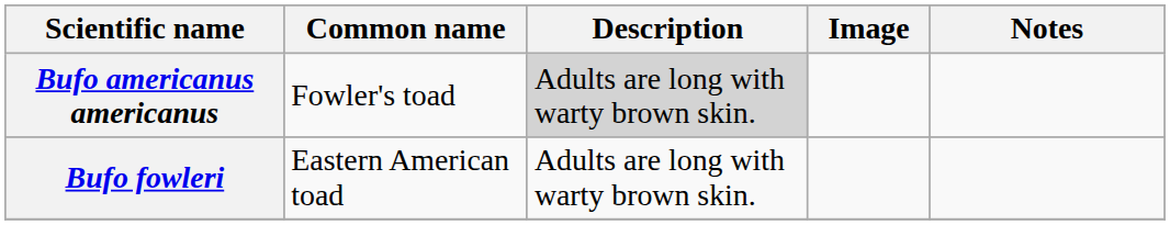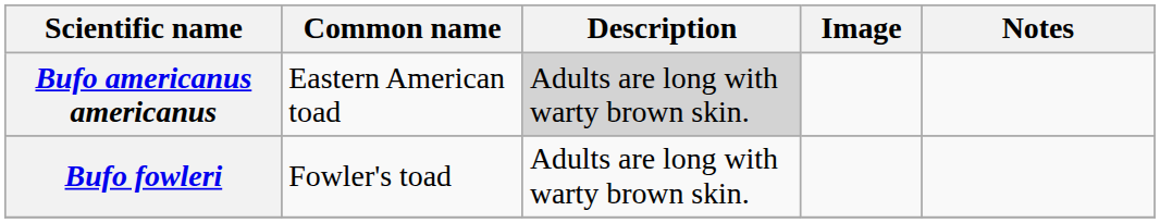Bufo americanus americanus | Common name: Fowler's toad -> Eastern American toad
Bufo fowleri | Common name: Eastern American toad -> Fowler's toad
